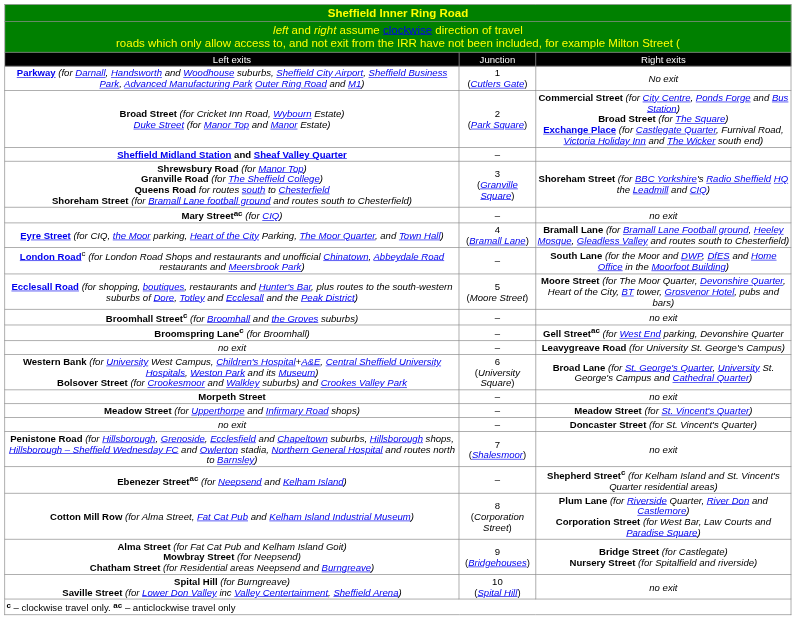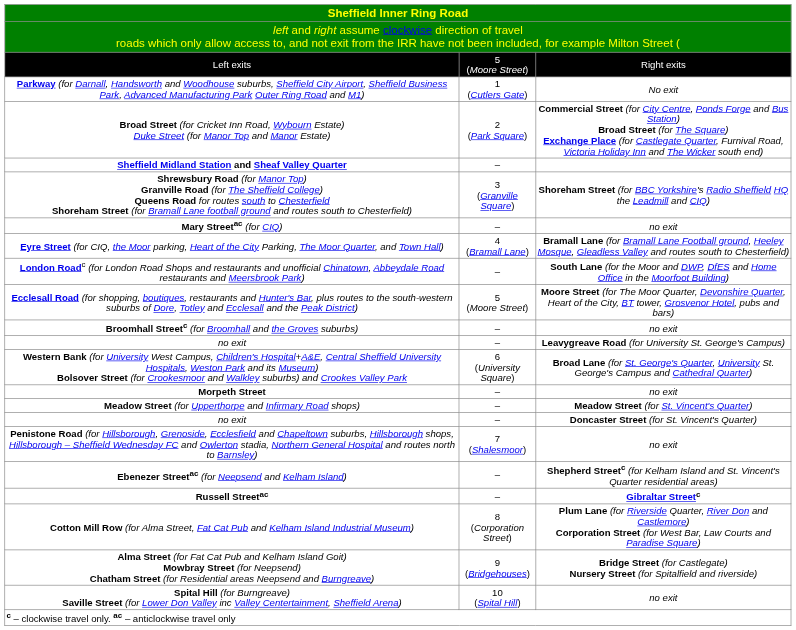Left exits | column 2: Junction -> 5 (Moore Street)
- row: Broomspring Lanec (for Broomhall) | – | Gell Streetac (for West End parking, Devonshire Quarter
+ row: Russell Streetac | – | Gibraltar Streetc
